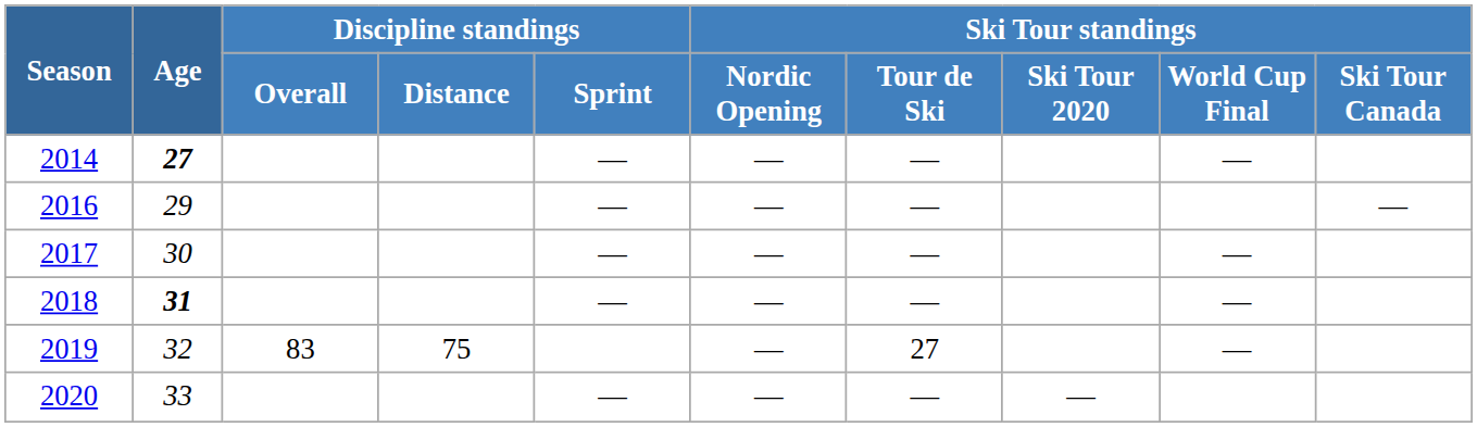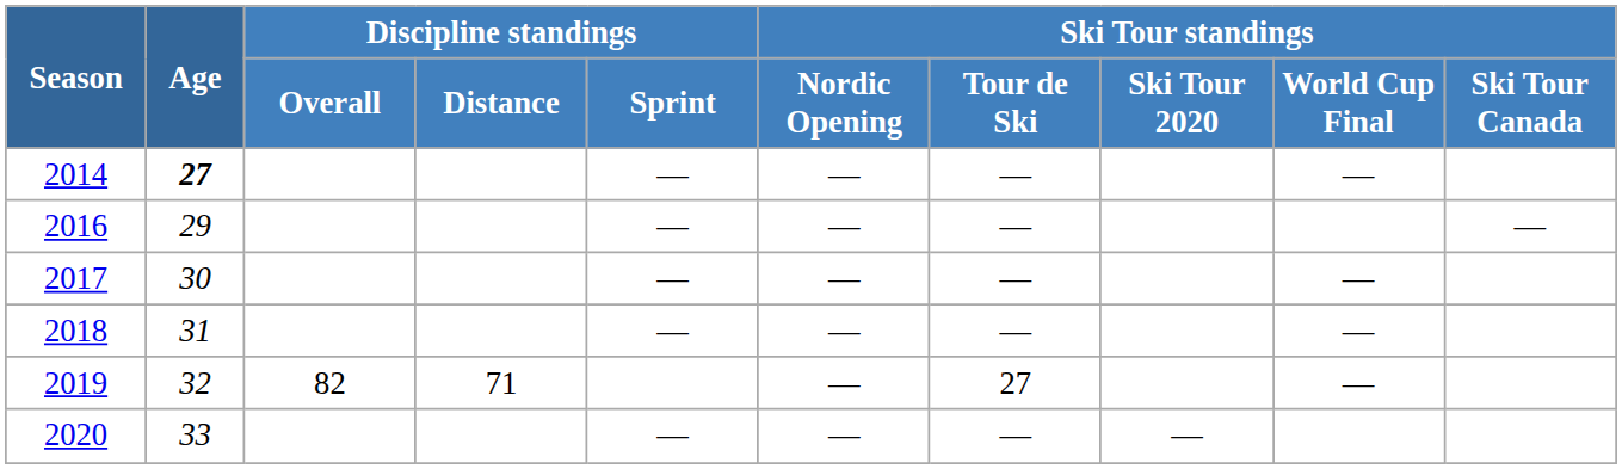2018 | Age: bold -> normal
2019 | Discipline standings / Overall: 83 -> 82
2019 | Discipline standings / Distance: 75 -> 71
